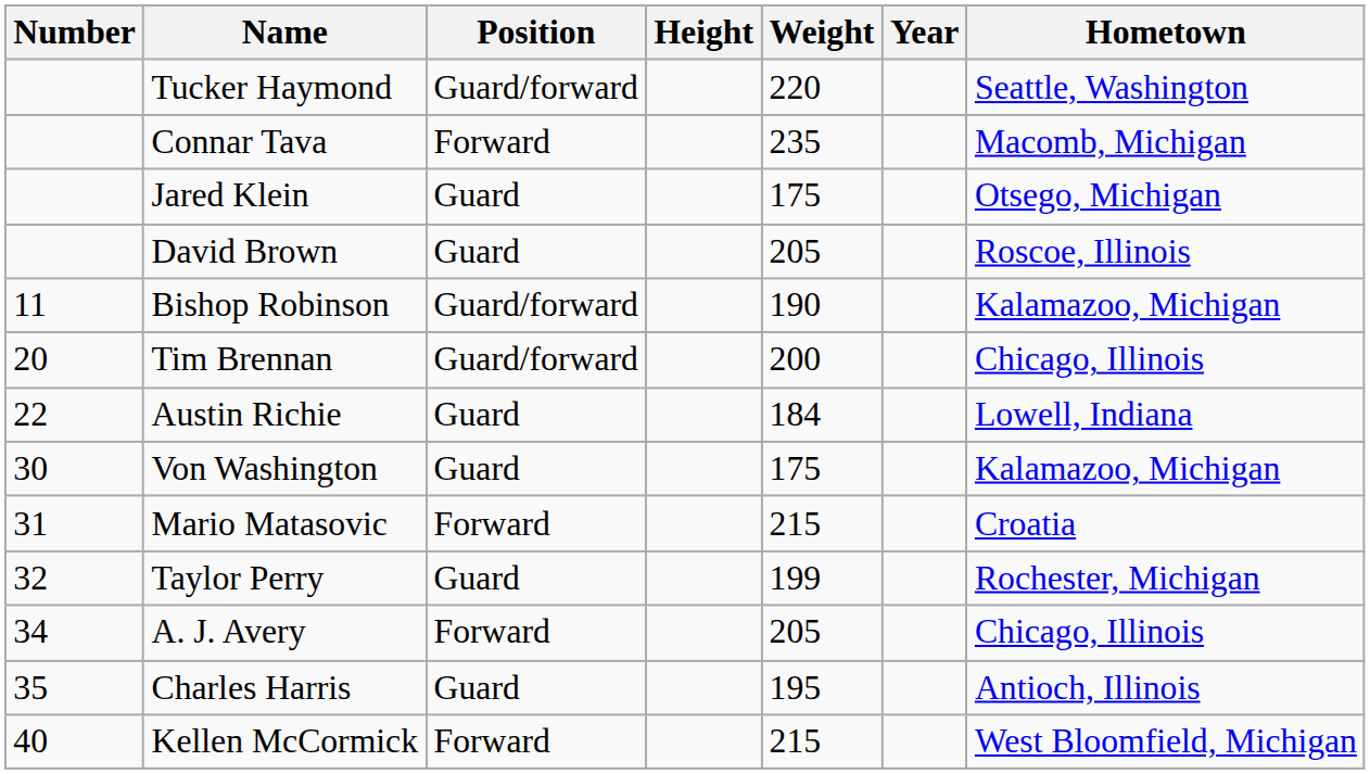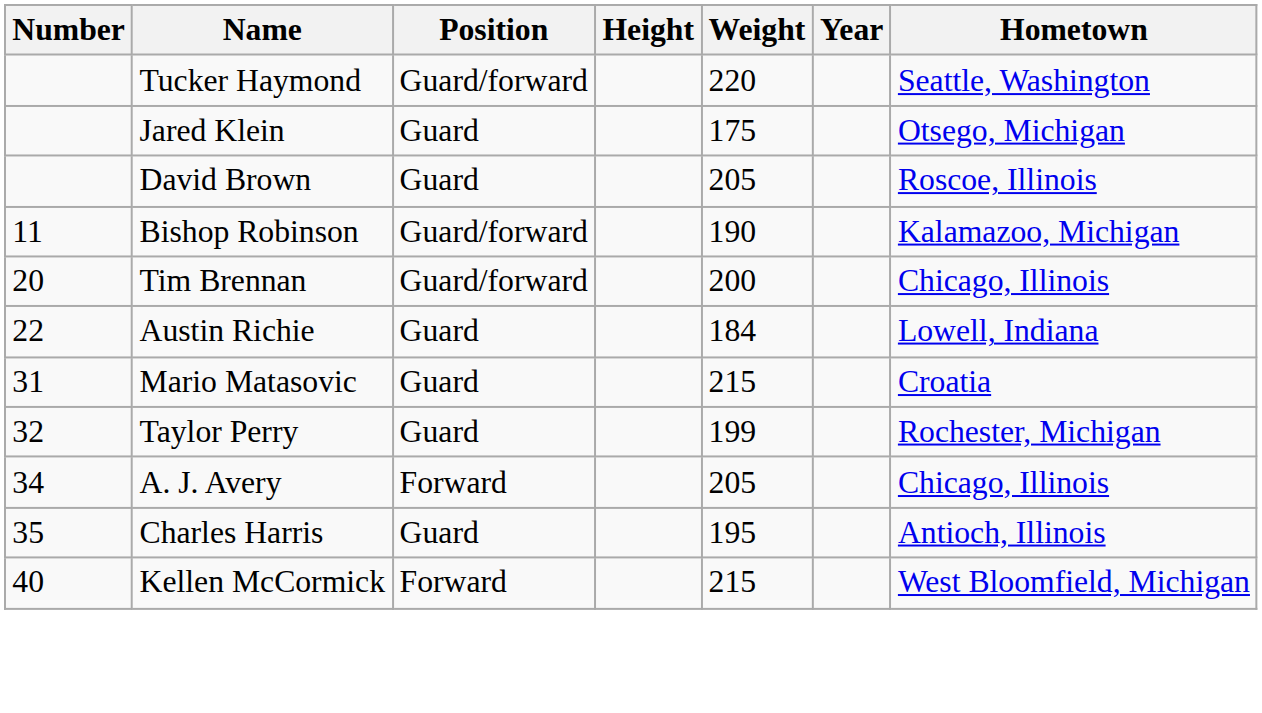- row: Connar Tava | Forward | 235 | Macomb, Michigan
- row: 30 | Von Washington | Guard | 175 | Kalamazoo, Michigan
Mario Matasovic | Position: Forward -> Guard
